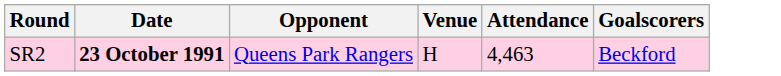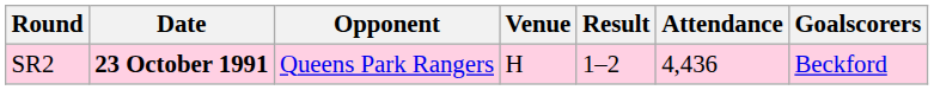+ column: Result | 1–2
SR2 | Attendance: 4,463 -> 4,436
